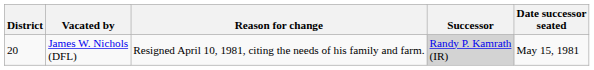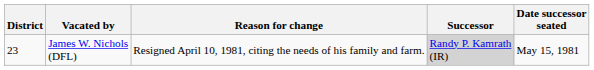James W. Nichols (DFL) | District: 20 -> 23
